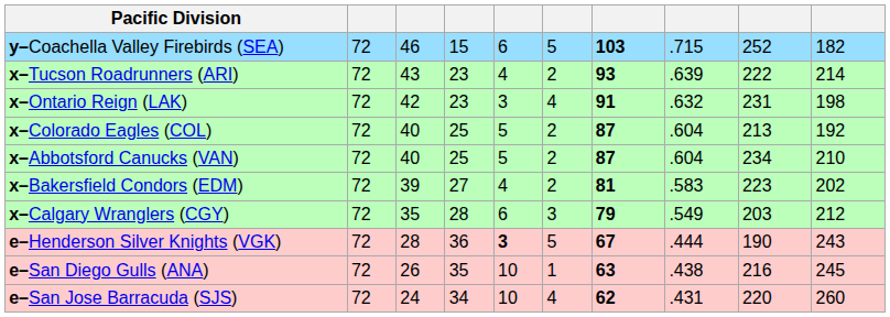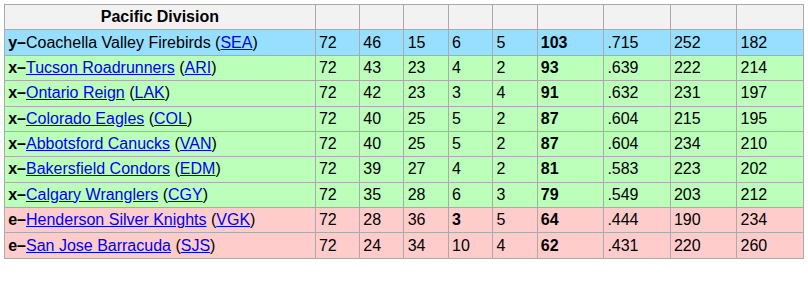x–Ontario Reign (LAK) | column 10: 198 -> 197
x–Colorado Eagles (COL) | column 9: 213 -> 215
x–Colorado Eagles (COL) | column 10: 192 -> 195
e–Henderson Silver Knights (VGK) | column 7: 67 -> 64
e–Henderson Silver Knights (VGK) | column 10: 243 -> 234
- row: e–San Diego Gulls (ANA) | 72 | 26 | 35 | 10 | 1 | 63 | .438 | 216 | 245
